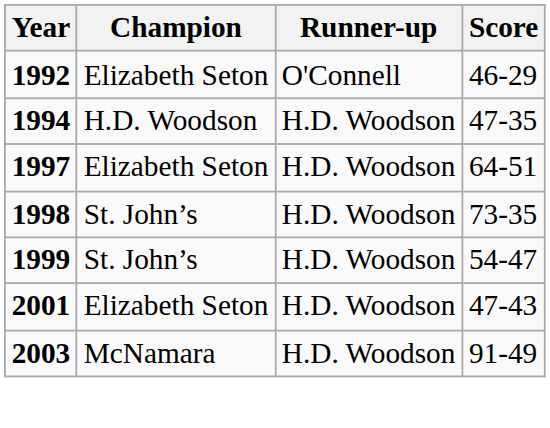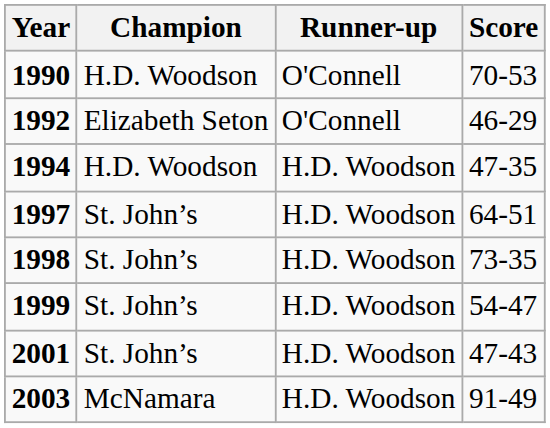+ row: 1990 | H.D. Woodson | O'Connell | 70-53
1997 | Champion: Elizabeth Seton -> St. John’s
2001 | Champion: Elizabeth Seton -> St. John’s
